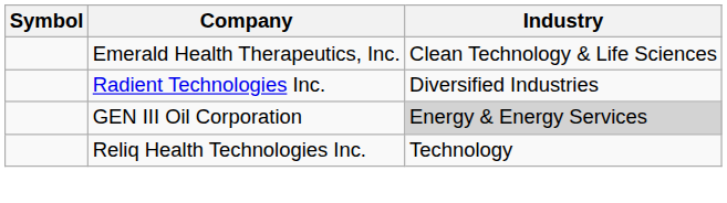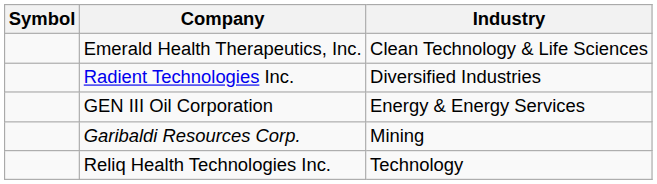GEN III Oil Corporation | Industry: lightgrey background -> no background
+ row: Garibaldi Resources Corp. | Mining
